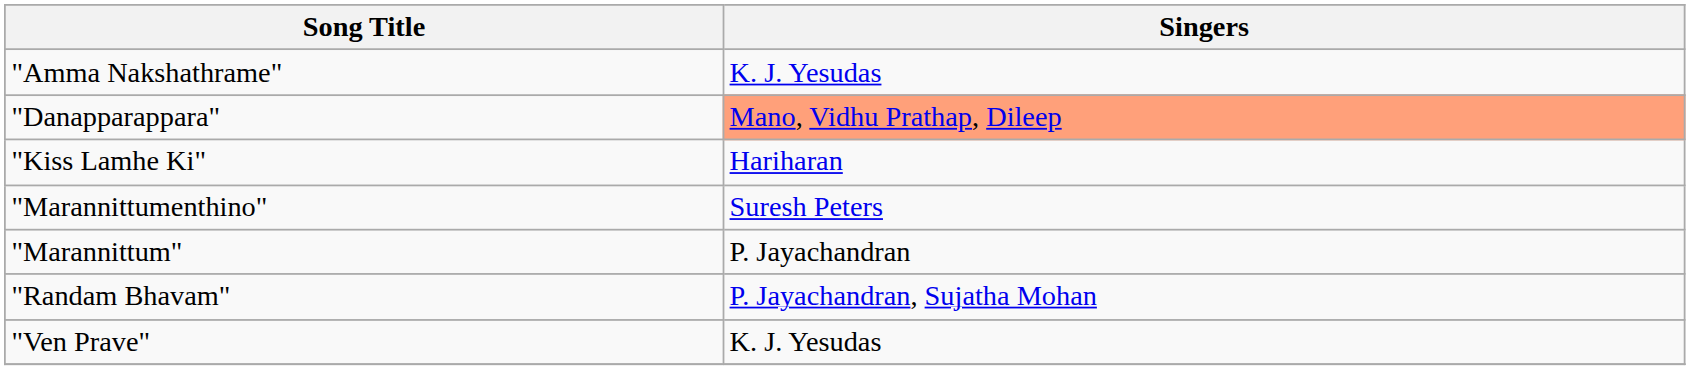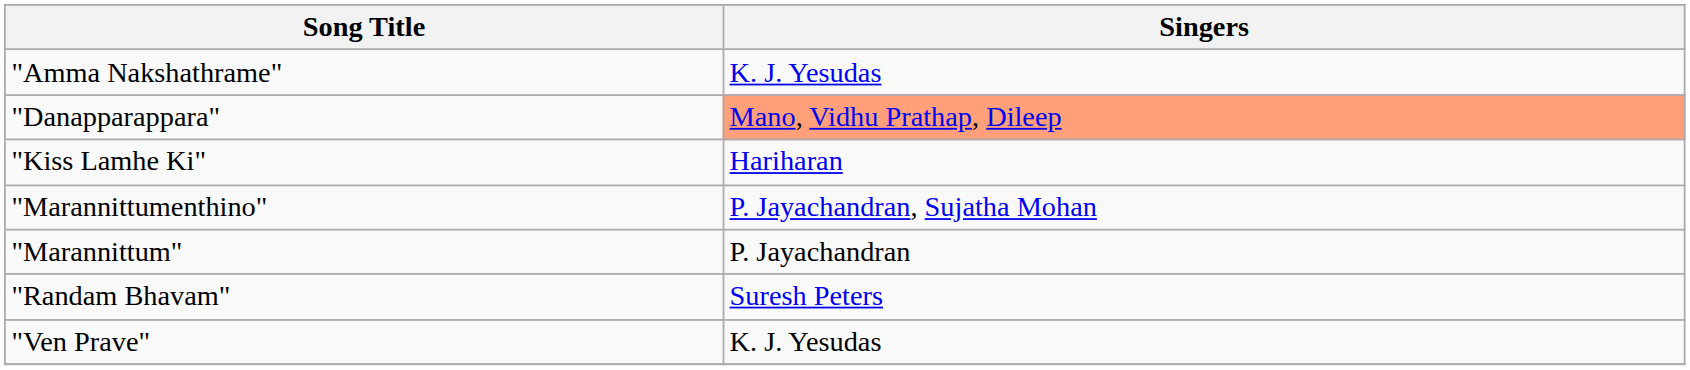"Marannittumenthino" | Singers: Suresh Peters -> P. Jayachandran, Sujatha Mohan
"Randam Bhavam" | Singers: P. Jayachandran, Sujatha Mohan -> Suresh Peters
